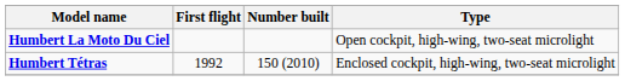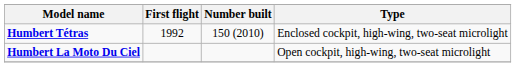rows swapped: Humbert Tétras <-> Humbert La Moto Du Ciel
